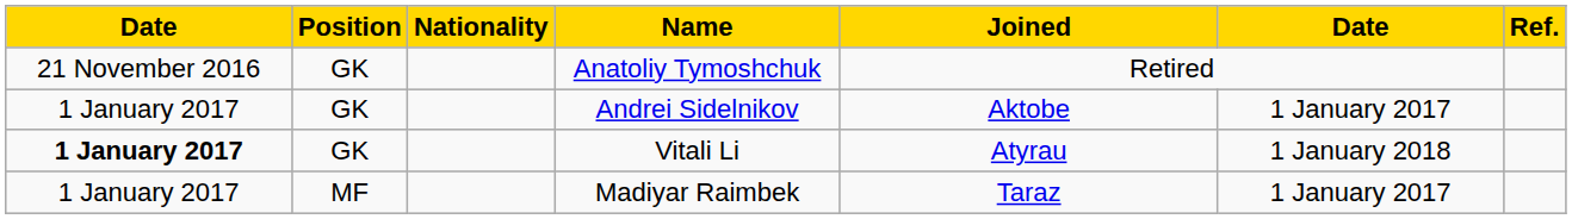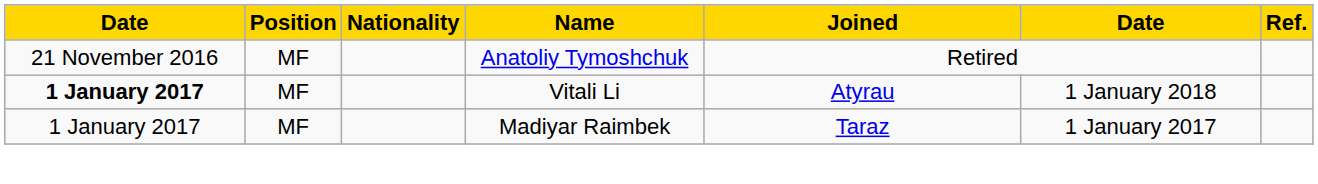Anatoliy Tymoshchuk | Position: GK -> MF
- row: 1 January 2017 | GK | Andrei Sidelnikov | Aktobe | 1 January 2017
Vitali Li | Position: GK -> MF
